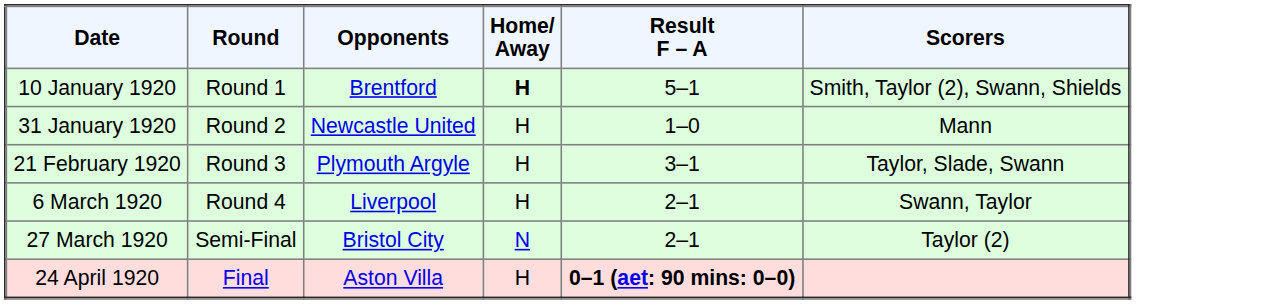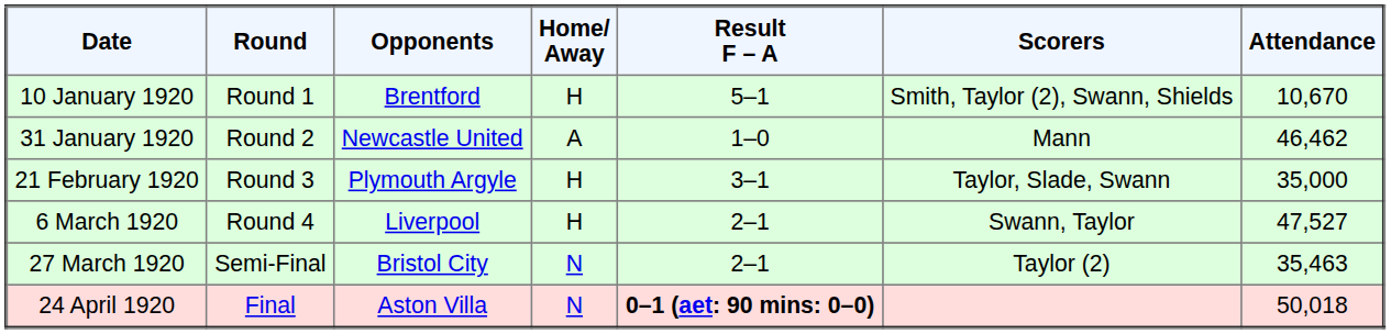+ column: Attendance | 10,670 | 46,462 | 35,000 | 47,527 | 35,463 | 50,018
10 January 1920 | Home/ Away: bold -> normal
31 January 1920 | Home/ Away: H -> A
24 April 1920 | Home/ Away: H -> N
